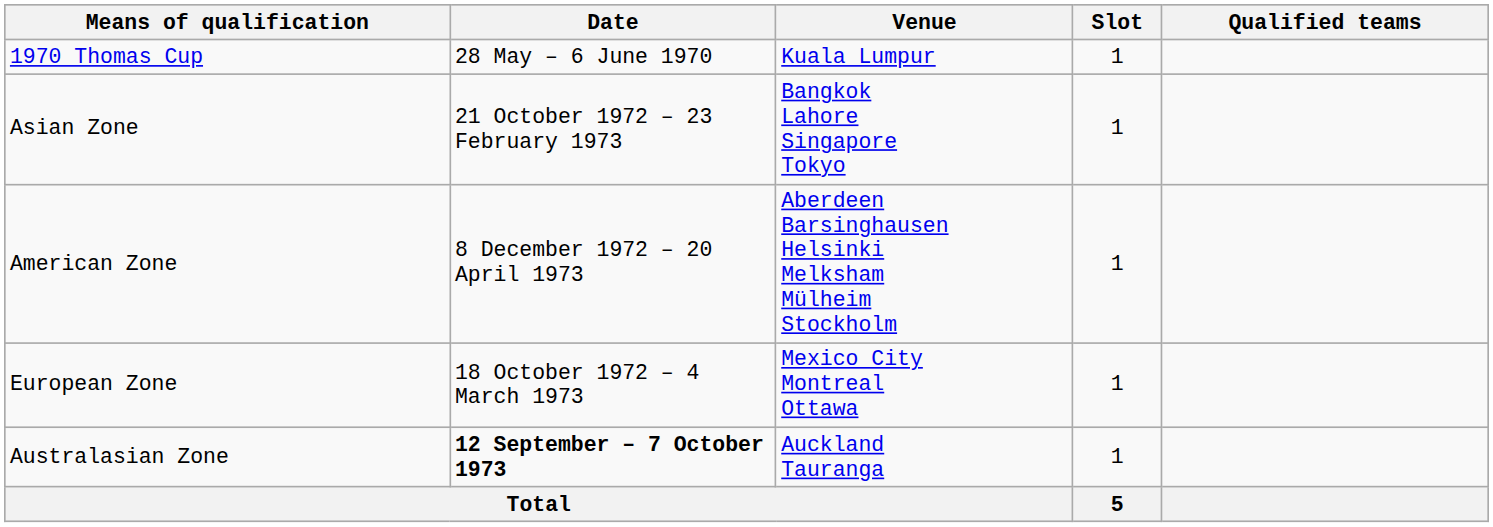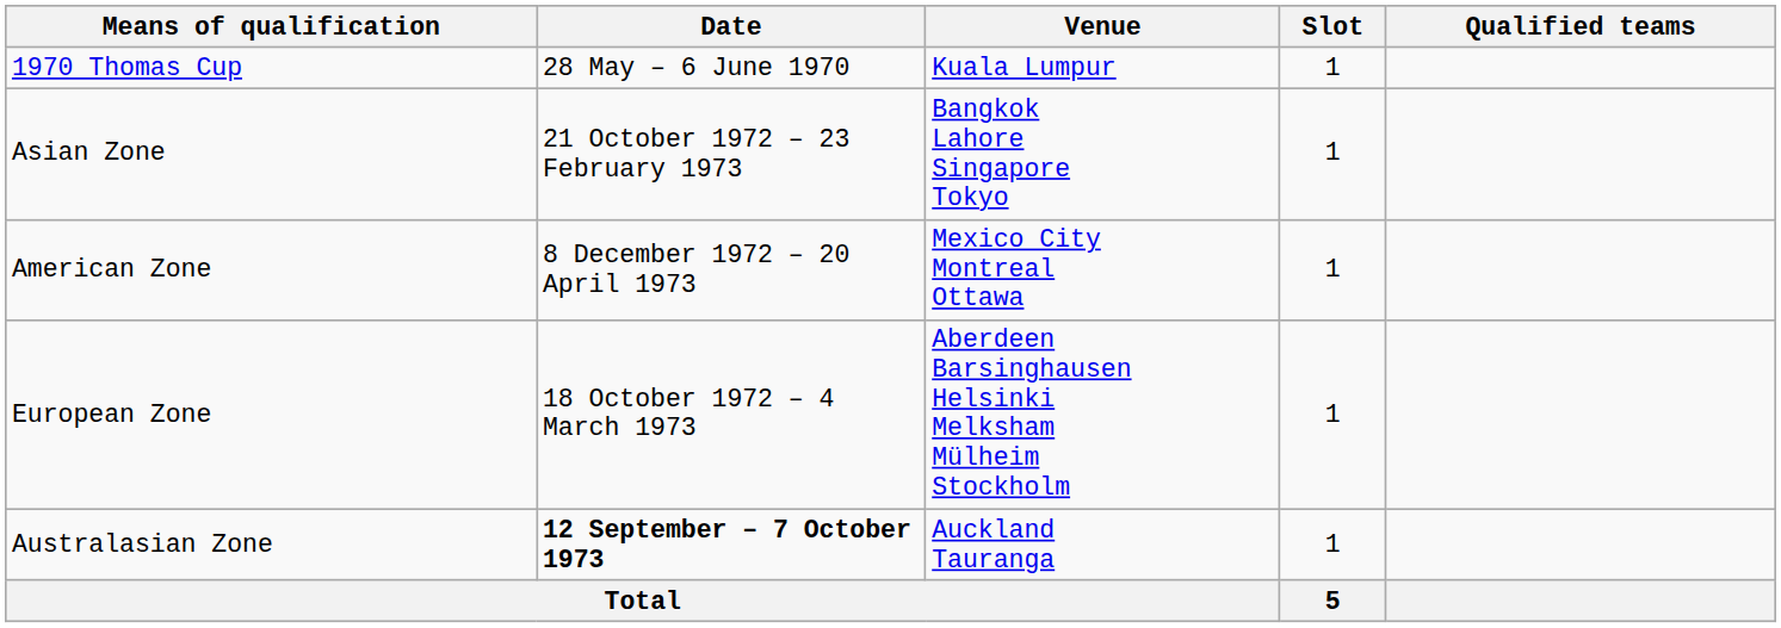American Zone | Venue: Aberdeen Barsinghausen Helsinki Melksham Mülheim Stockholm -> Mexico City Montreal Ottawa
European Zone | Venue: Mexico City Montreal Ottawa -> Aberdeen Barsinghausen Helsinki Melksham Mülheim Stockholm
